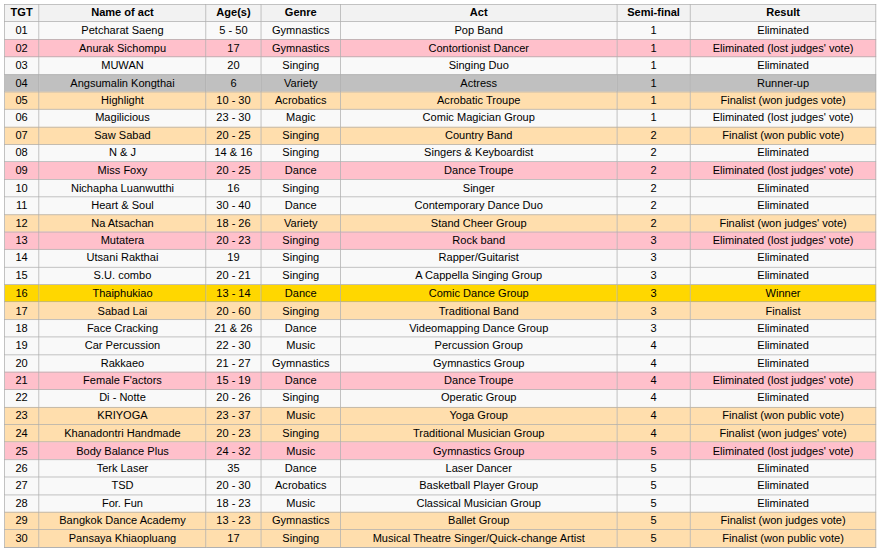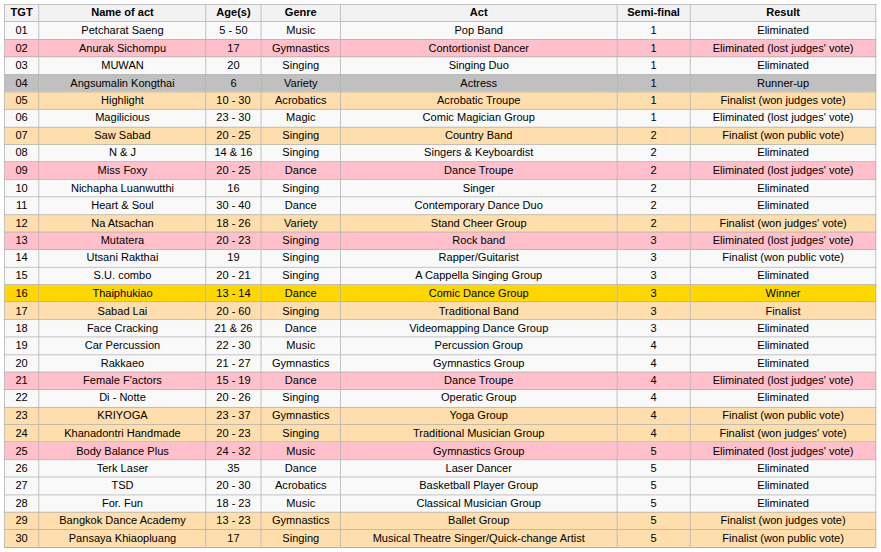Petcharat Saeng | Genre: Gymnastics -> Music
Utsani Rakthai | Result: Eliminated -> Finalist (won public vote)
KRIYOGA | Genre: Music -> Gymnastics
